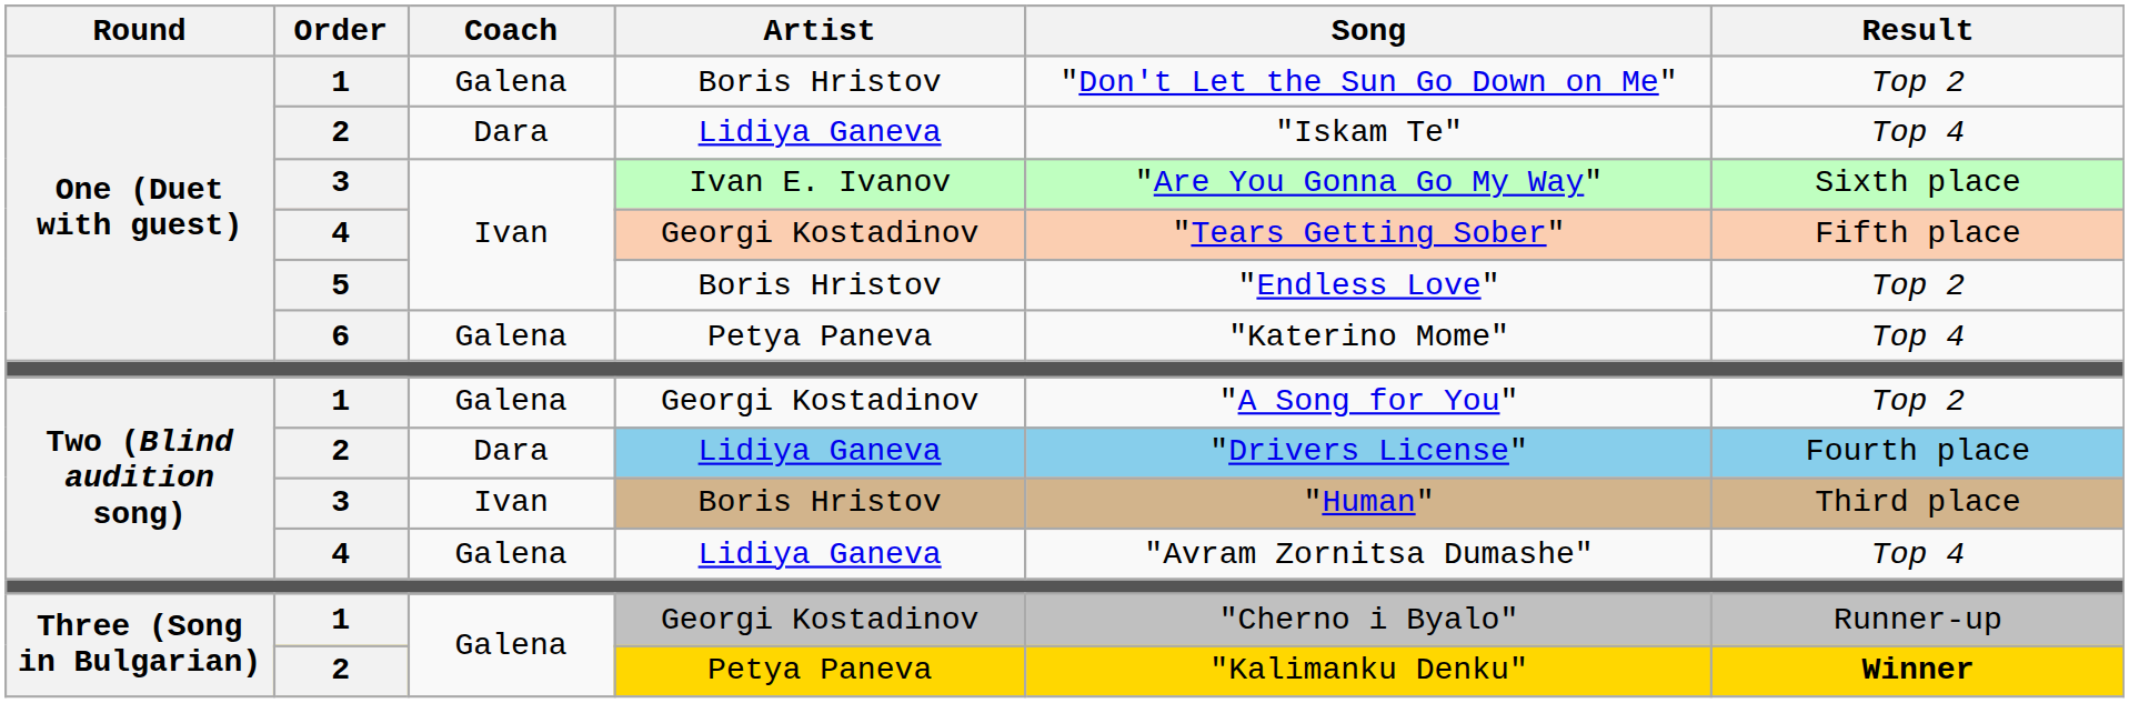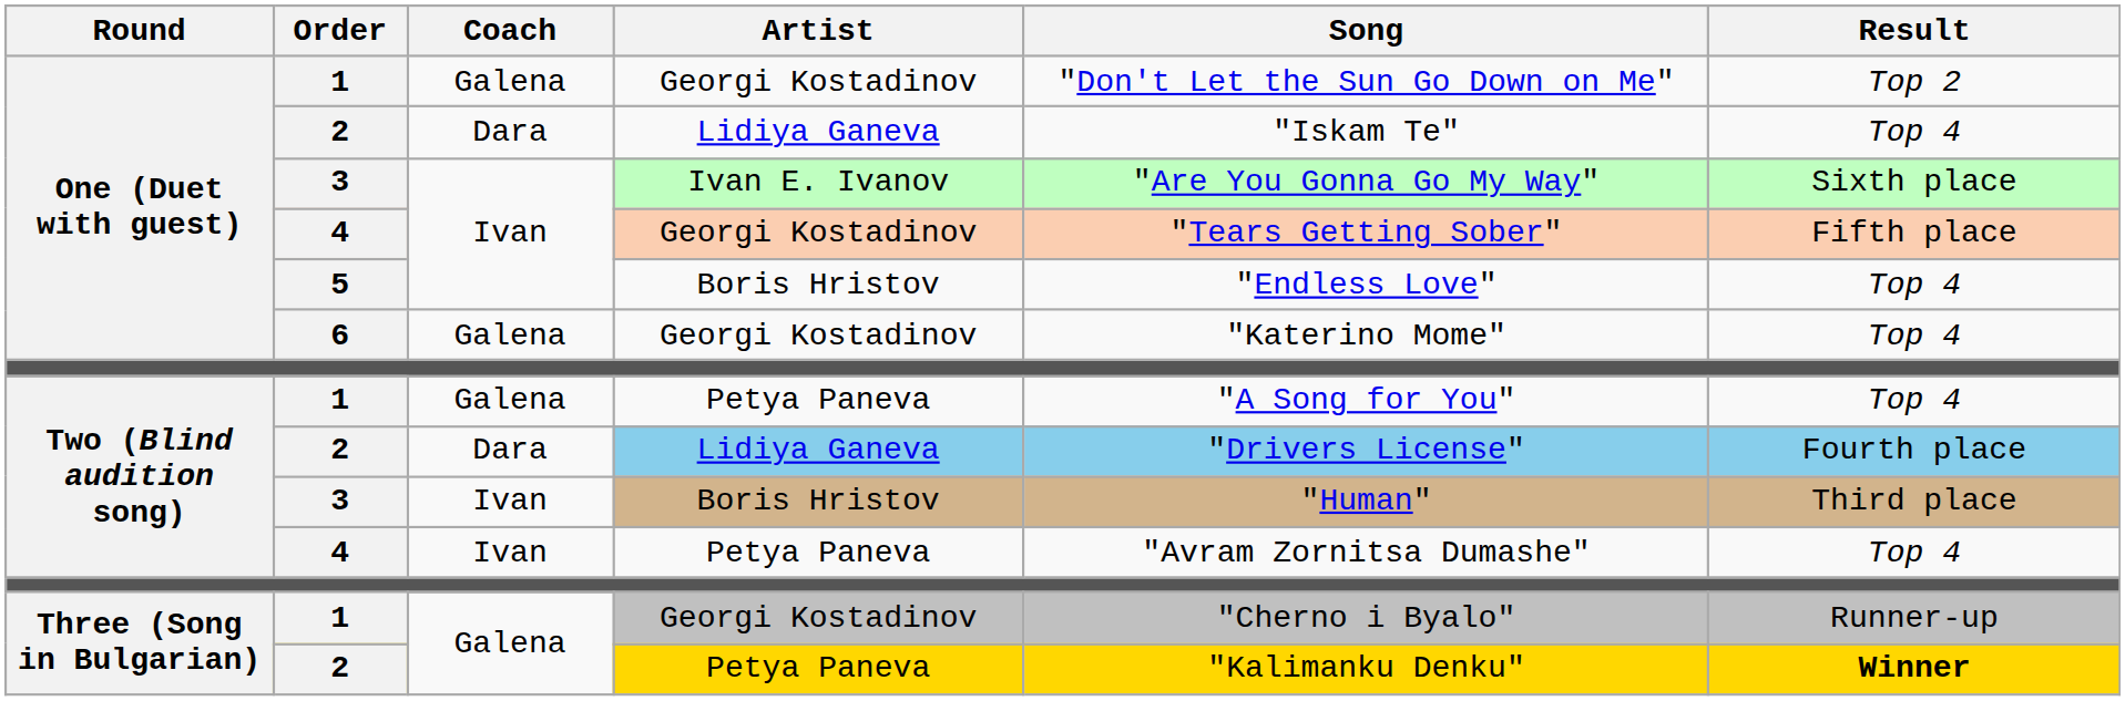One (Duet with guest) / 1 | Artist: Boris Hristov -> Georgi Kostadinov
5 | Result: Top 2 -> Top 4
6 | Artist: Petya Paneva -> Georgi Kostadinov
Two (Blind audition song) / 1 | Artist: Georgi Kostadinov -> Petya Paneva
Two (Blind audition song) / 1 | Result: Top 2 -> Top 4
Two (Blind audition song) / 4 | Coach: Galena -> Ivan
Two (Blind audition song) / 4 | Artist: Lidiya Ganeva -> Petya Paneva
